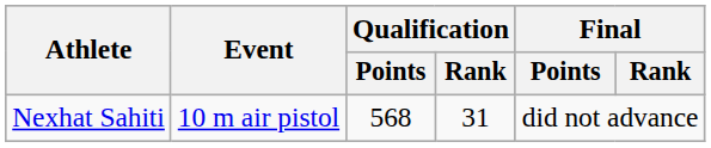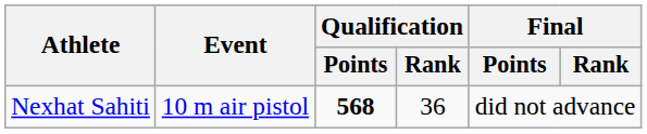Nexhat Sahiti | Qualification / Points: normal -> bold
Nexhat Sahiti | Qualification / Rank: 31 -> 36
